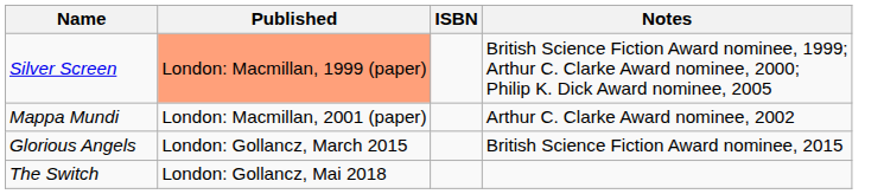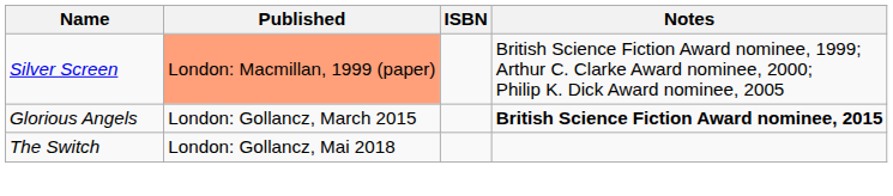- row: Mappa Mundi | London: Macmillan, 2001 (paper) | Arthur C. Clarke Award nominee, 2002
Glorious Angels | Notes: normal -> bold
